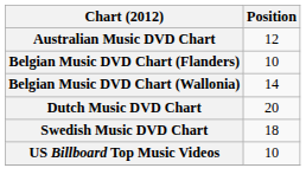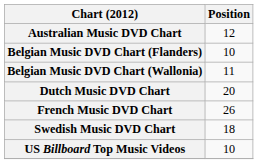Belgian Music DVD Chart (Wallonia) | Position: 14 -> 11
+ row: French Music DVD Chart | 26
